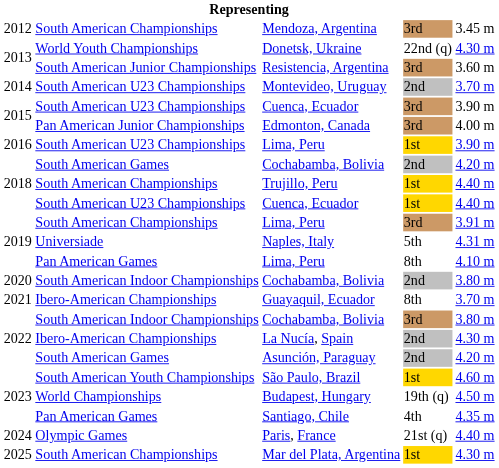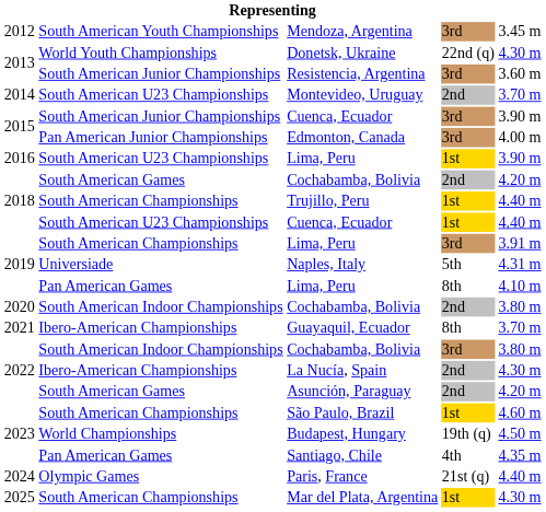Mendoza, Argentina | column 2: South American Championships -> South American Youth Championships
2015 / Cuenca, Ecuador | column 2: South American U23 Championships -> South American Junior Championships
São Paulo, Brazil | column 2: South American Youth Championships -> South American Championships
